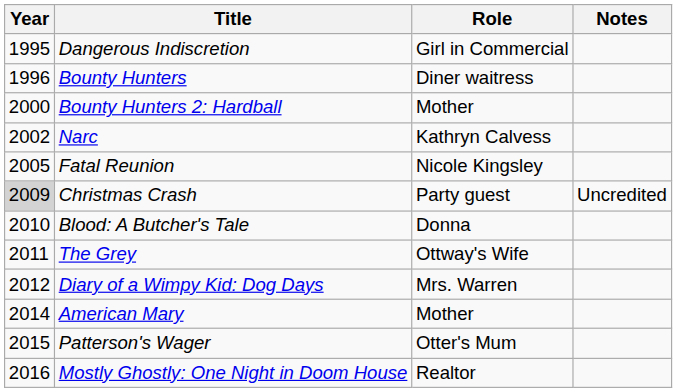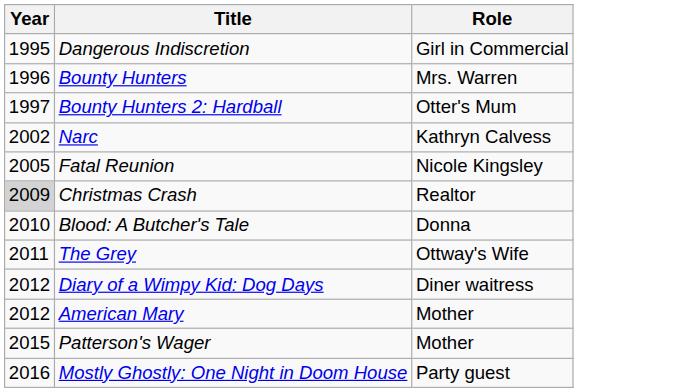- column: Notes | Uncredited
Bounty Hunters | Role: Diner waitress -> Mrs. Warren
Bounty Hunters 2: Hardball | Year: 2000 -> 1997
Bounty Hunters 2: Hardball | Role: Mother -> Otter's Mum
Christmas Crash | Role: Party guest -> Realtor
Diary of a Wimpy Kid: Dog Days | Role: Mrs. Warren -> Diner waitress
American Mary | Year: 2014 -> 2012
Patterson's Wager | Role: Otter's Mum -> Mother
Mostly Ghostly: One Night in Doom House | Role: Realtor -> Party guest
